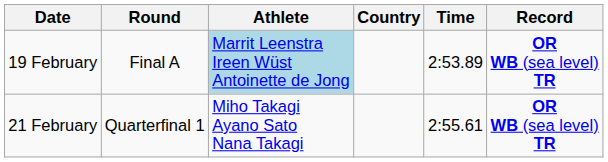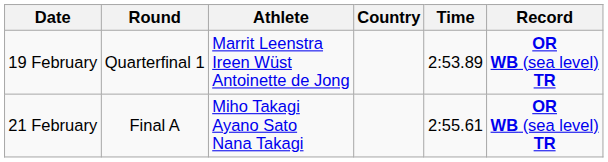19 February | Round: Final A -> Quarterfinal 1
19 February | Athlete: lightblue background -> no background
21 February | Round: Quarterfinal 1 -> Final A
